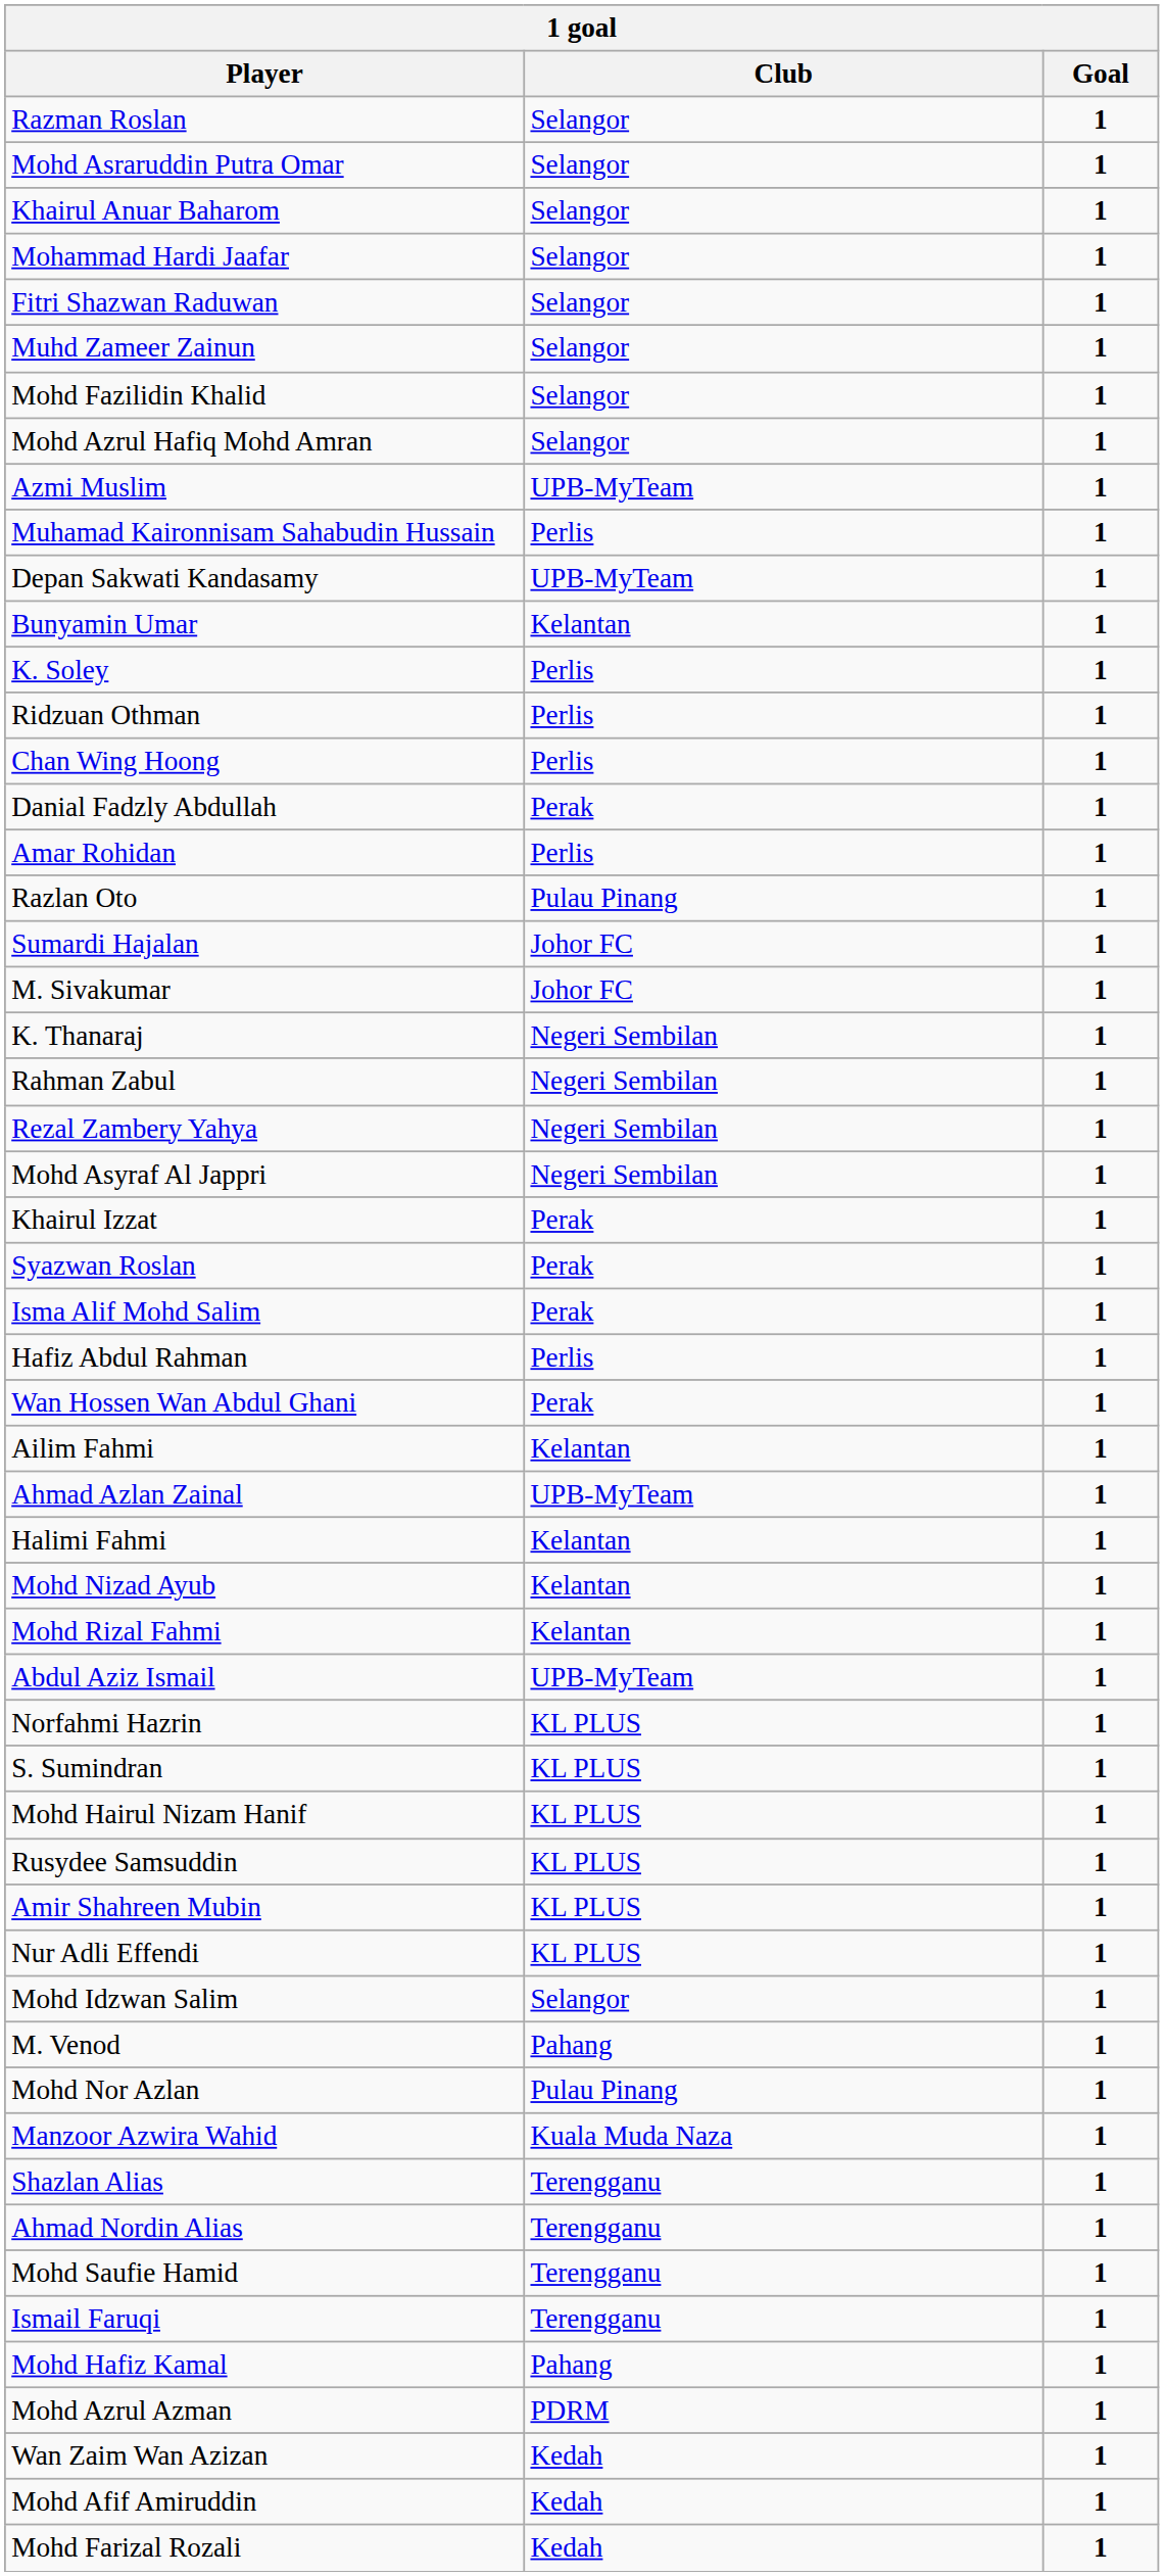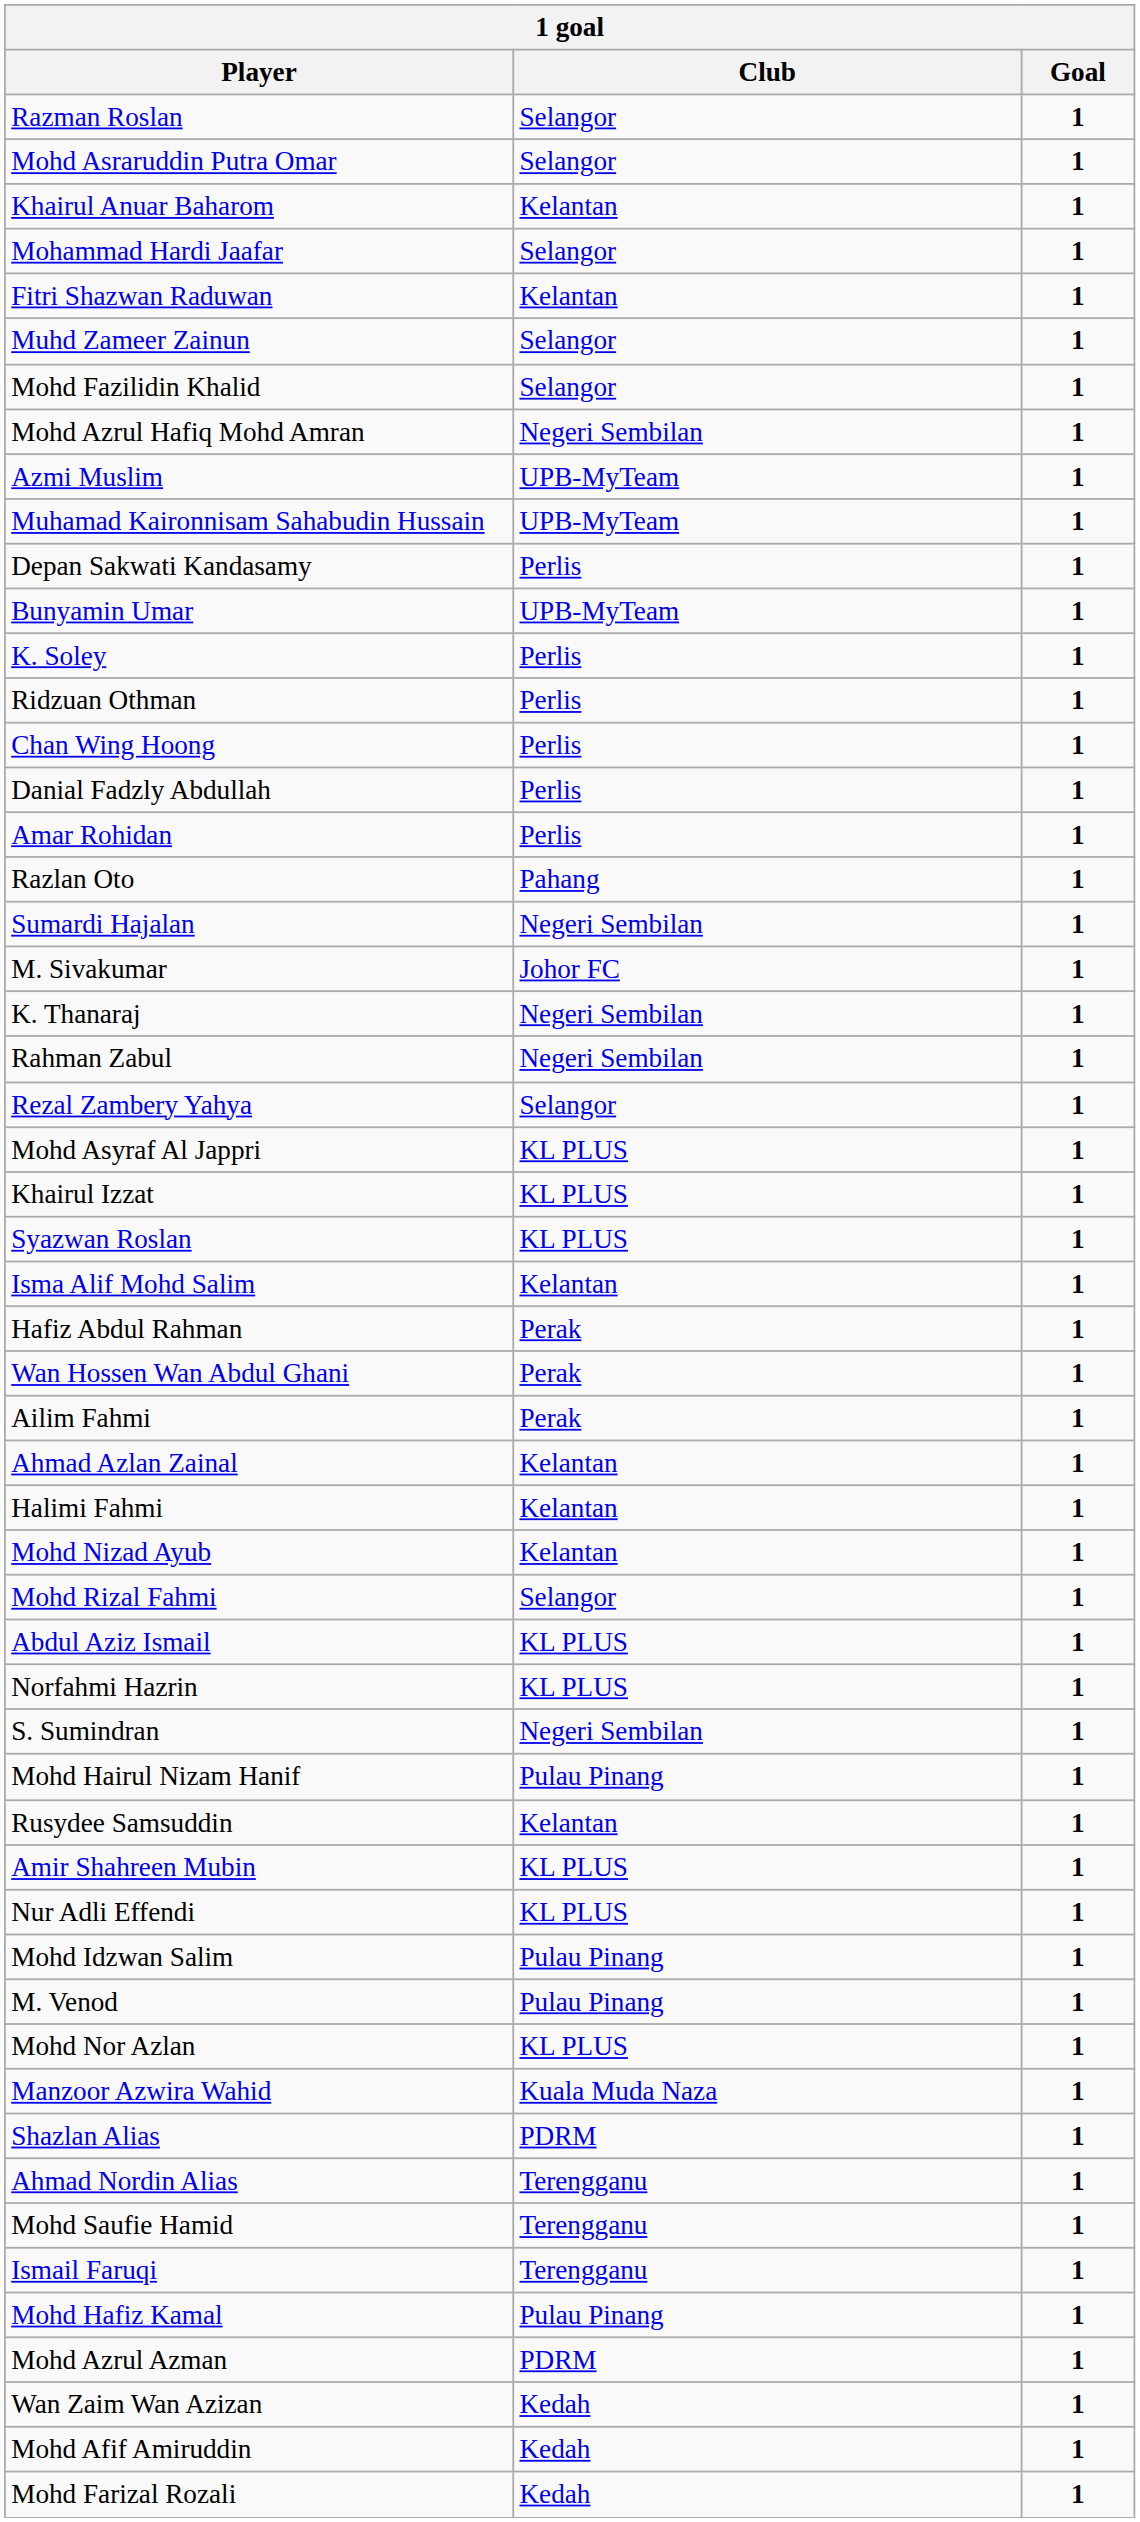Khairul Anuar Baharom | Club: Selangor -> Kelantan
Fitri Shazwan Raduwan | Club: Selangor -> Kelantan
Mohd Azrul Hafiq Mohd Amran | Club: Selangor -> Negeri Sembilan
Muhamad Kaironnisam Sahabudin Hussain | Club: Perlis -> UPB-MyTeam
Depan Sakwati Kandasamy | Club: UPB-MyTeam -> Perlis
Bunyamin Umar | Club: Kelantan -> UPB-MyTeam
Danial Fadzly Abdullah | Club: Perak -> Perlis
Razlan Oto | Club: Pulau Pinang -> Pahang
Sumardi Hajalan | Club: Johor FC -> Negeri Sembilan
Rezal Zambery Yahya | Club: Negeri Sembilan -> Selangor
Mohd Asyraf Al Jappri | Club: Negeri Sembilan -> KL PLUS
Khairul Izzat | Club: Perak -> KL PLUS
Syazwan Roslan | Club: Perak -> KL PLUS
Isma Alif Mohd Salim | Club: Perak -> Kelantan
Hafiz Abdul Rahman | Club: Perlis -> Perak
Ailim Fahmi | Club: Kelantan -> Perak
Ahmad Azlan Zainal | Club: UPB-MyTeam -> Kelantan
Mohd Rizal Fahmi | Club: Kelantan -> Selangor
Abdul Aziz Ismail | Club: UPB-MyTeam -> KL PLUS
S. Sumindran | Club: KL PLUS -> Negeri Sembilan
Mohd Hairul Nizam Hanif | Club: KL PLUS -> Pulau Pinang
Rusydee Samsuddin | Club: KL PLUS -> Kelantan
Mohd Idzwan Salim | Club: Selangor -> Pulau Pinang
M. Venod | Club: Pahang -> Pulau Pinang
Mohd Nor Azlan | Club: Pulau Pinang -> KL PLUS
Shazlan Alias | Club: Terengganu -> PDRM
Mohd Hafiz Kamal | Club: Pahang -> Pulau Pinang
